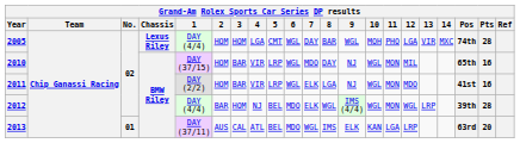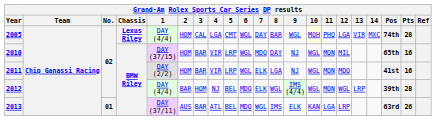2005 | 3: HOM -> CAL
2005 | 10: no background -> lightyellow background
2013 | 3: CAL -> BAR
2013 | Pts: 20 -> 26
